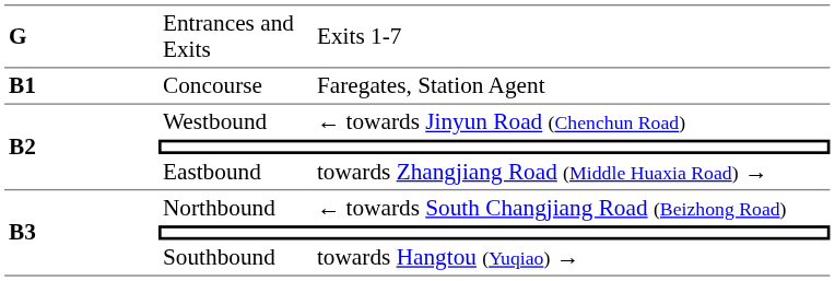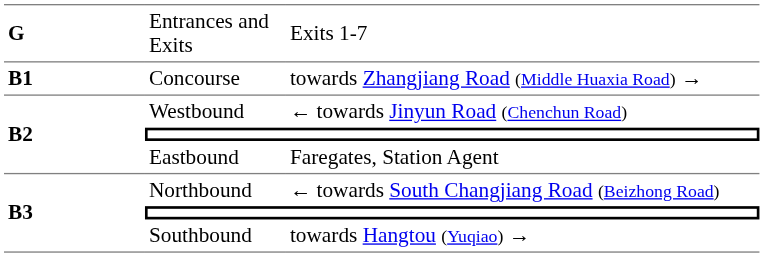Concourse | column 3: Faregates, Station Agent -> towards Zhangjiang Road (Middle Huaxia Road) →
Eastbound | column 3: towards Zhangjiang Road (Middle Huaxia Road) → -> Faregates, Station Agent
